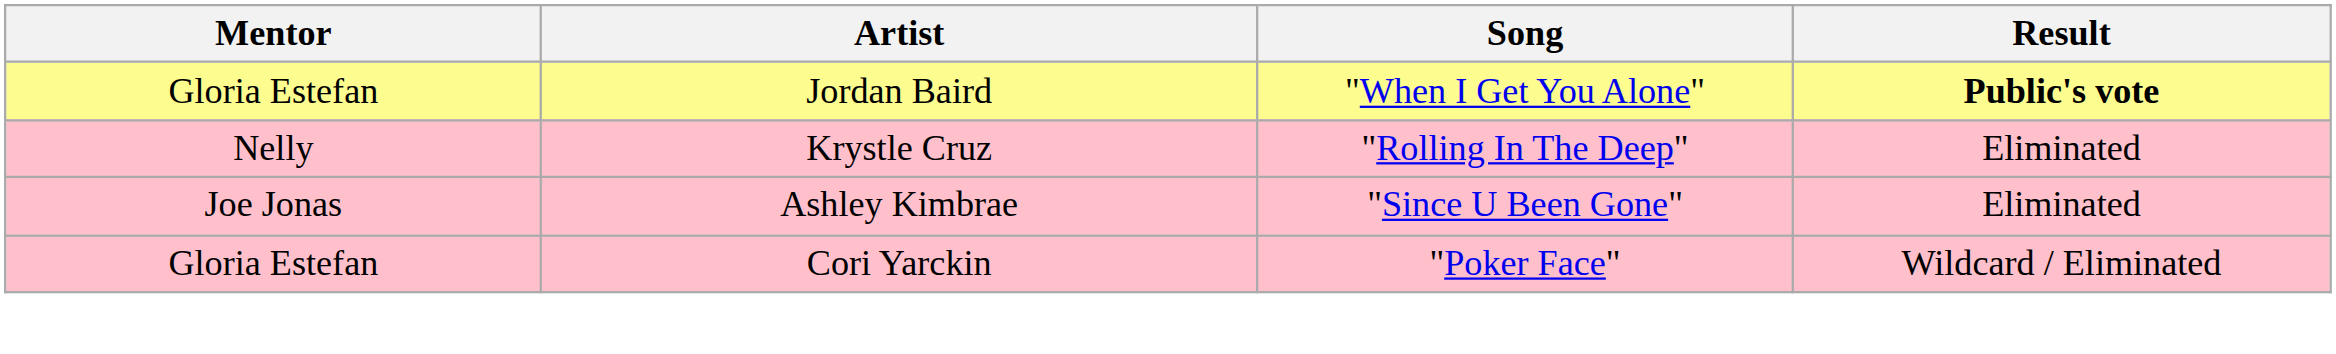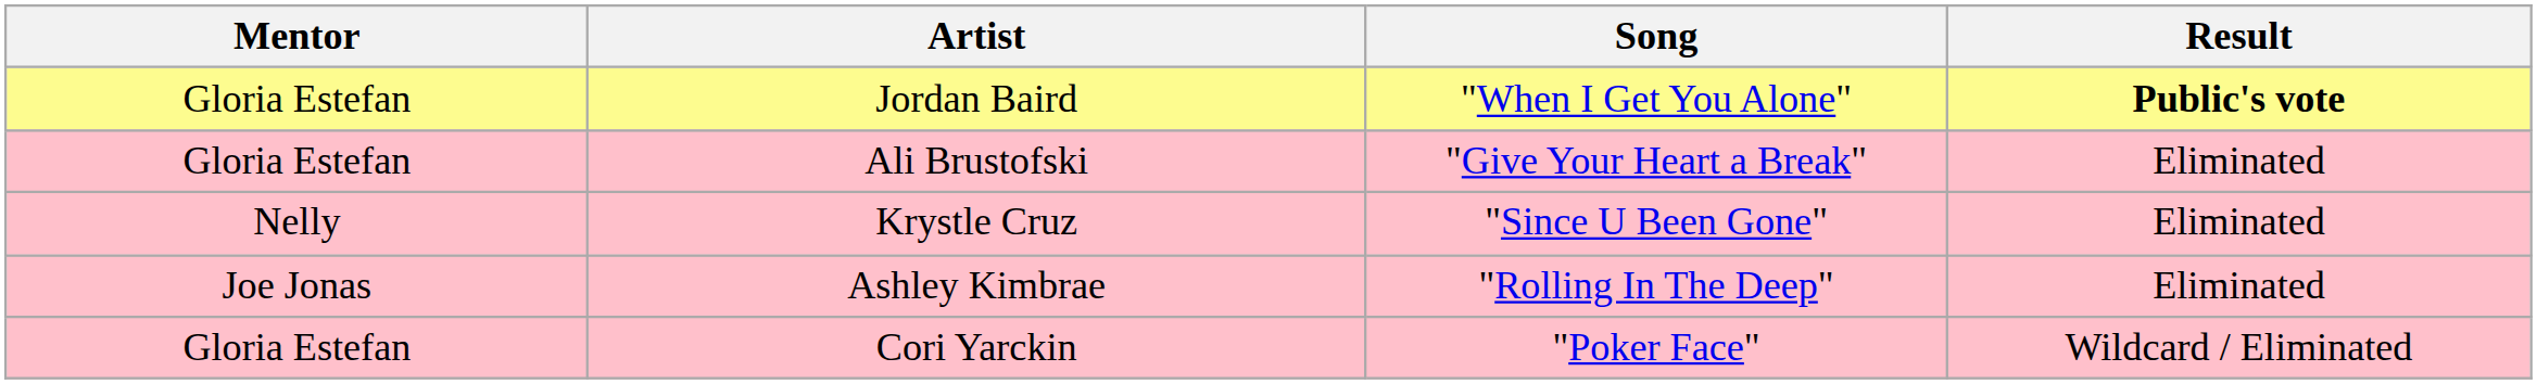+ row: Gloria Estefan | Ali Brustofski | "Give Your Heart a Break" | Eliminated
Krystle Cruz | Song: "Rolling In The Deep" -> "Since U Been Gone"
Ashley Kimbrae | Song: "Since U Been Gone" -> "Rolling In The Deep"
